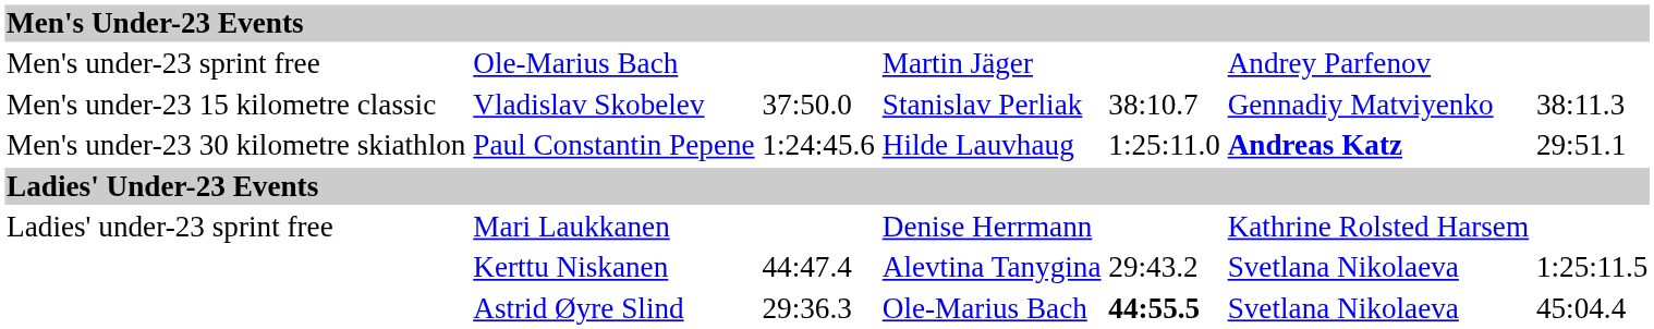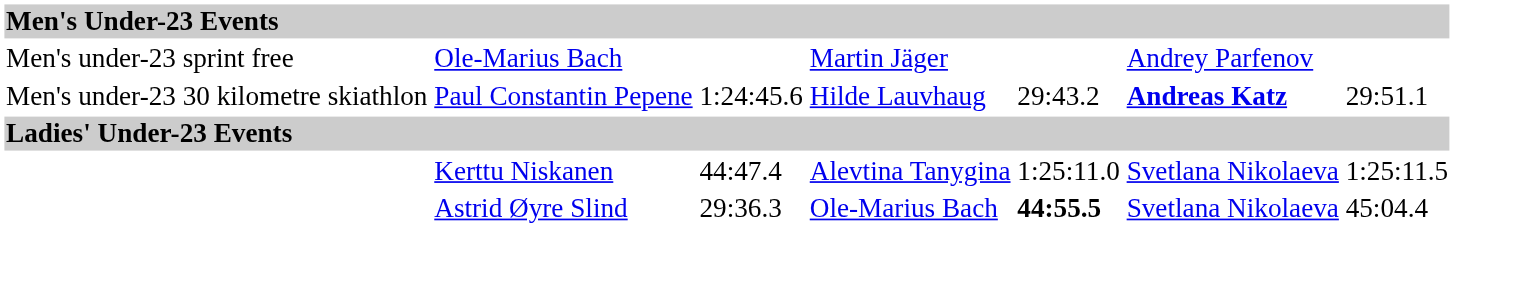- row: Men's under-23 15 kilometre classic | Vladislav Skobelev | 37:50.0 | Stanislav Perliak | 38:10.7 | Gennadiy Matviyenko | 38:11.3
Paul Constantin Pepene | column 5: 1:25:11.0 -> 29:43.2
- row: Ladies' under-23 sprint free | Mari Laukkanen | Denise Herrmann | Kathrine Rolsted Harsem
Kerttu Niskanen | column 5: 29:43.2 -> 1:25:11.0
